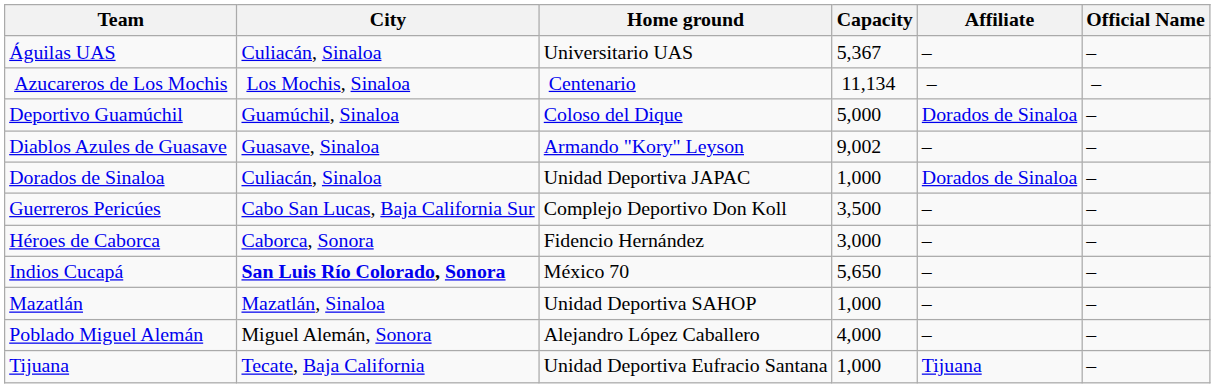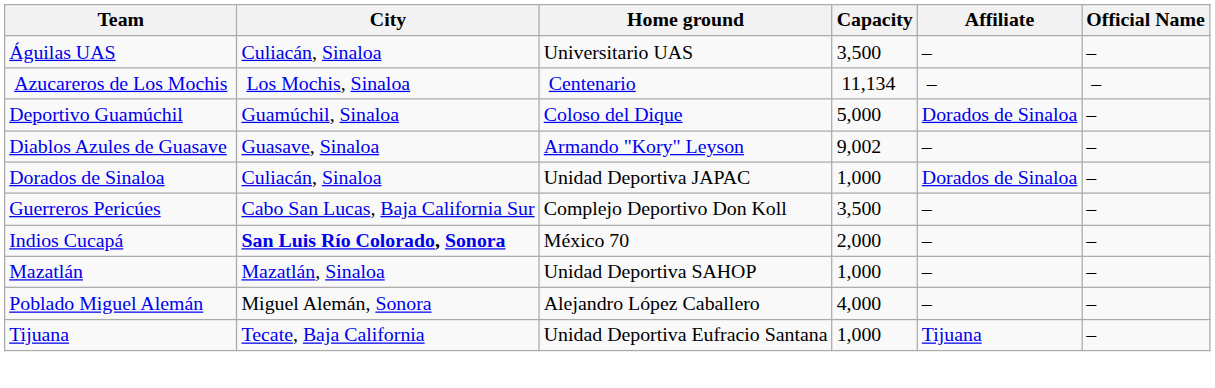Águilas UAS | Capacity: 5,367 -> 3,500
- row: Héroes de Caborca | Caborca, Sonora | Fidencio Hernández | 3,000 | – | –
Indios Cucapá | Capacity: 5,650 -> 2,000
